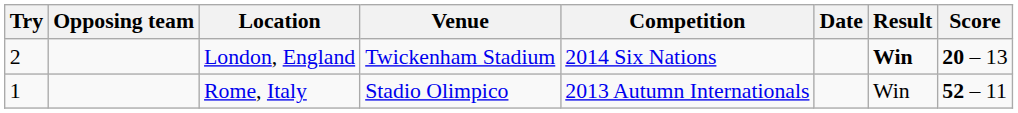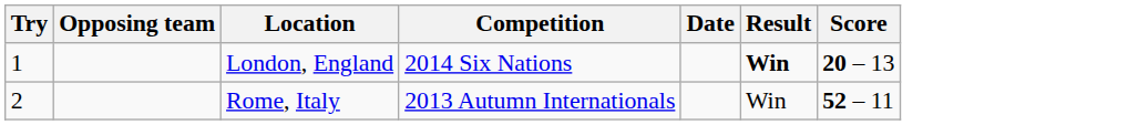- column: Venue | Twickenham Stadium | Stadio Olimpico
London, England | Try: 2 -> 1
Rome, Italy | Try: 1 -> 2
